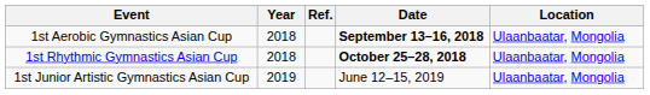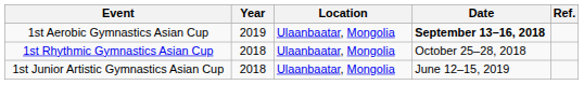columns swapped: Location <-> Ref.
1st Aerobic Gymnastics Asian Cup | Year: 2018 -> 2019
1st Rhythmic Gymnastics Asian Cup | Date: bold -> normal
1st Junior Artistic Gymnastics Asian Cup | Year: 2019 -> 2018
